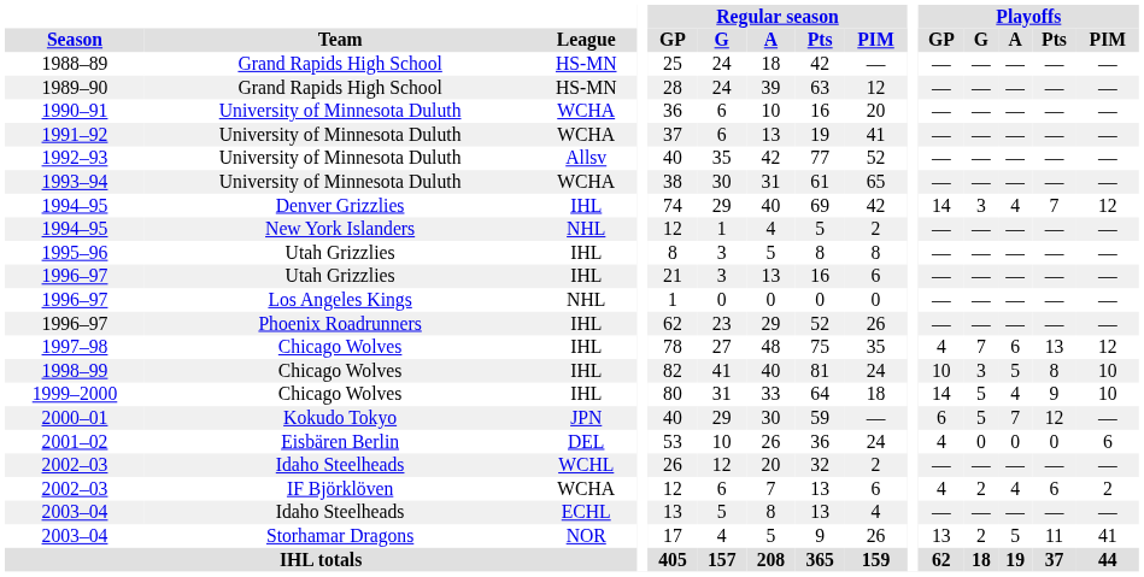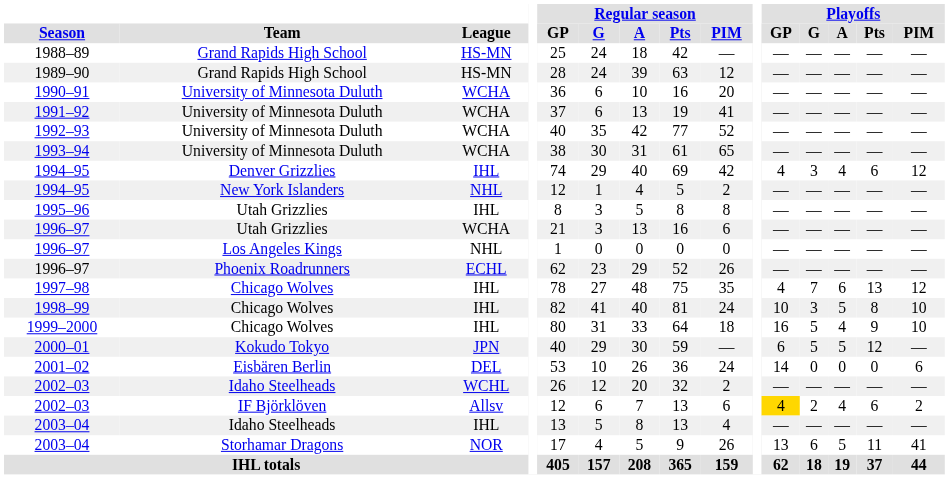1992–93 | League: Allsv -> WCHA
1994–95 / Denver Grizzlies | Playoffs / GP: 14 -> 4
1994–95 / Denver Grizzlies | Playoffs / Pts: 7 -> 6
1996–97 / Utah Grizzlies | League: IHL -> WCHA
1996–97 / Phoenix Roadrunners | League: IHL -> ECHL
1999–2000 | Playoffs / GP: 14 -> 16
2000–01 | Playoffs / A: 7 -> 5
2001–02 | Playoffs / GP: 4 -> 14
2002–03 / IF Björklöven | League: WCHA -> Allsv
2002–03 / IF Björklöven | Playoffs / GP: no background -> gold background
2003–04 / Idaho Steelheads | League: ECHL -> IHL
2003–04 / Storhamar Dragons | Playoffs / G: 2 -> 6
